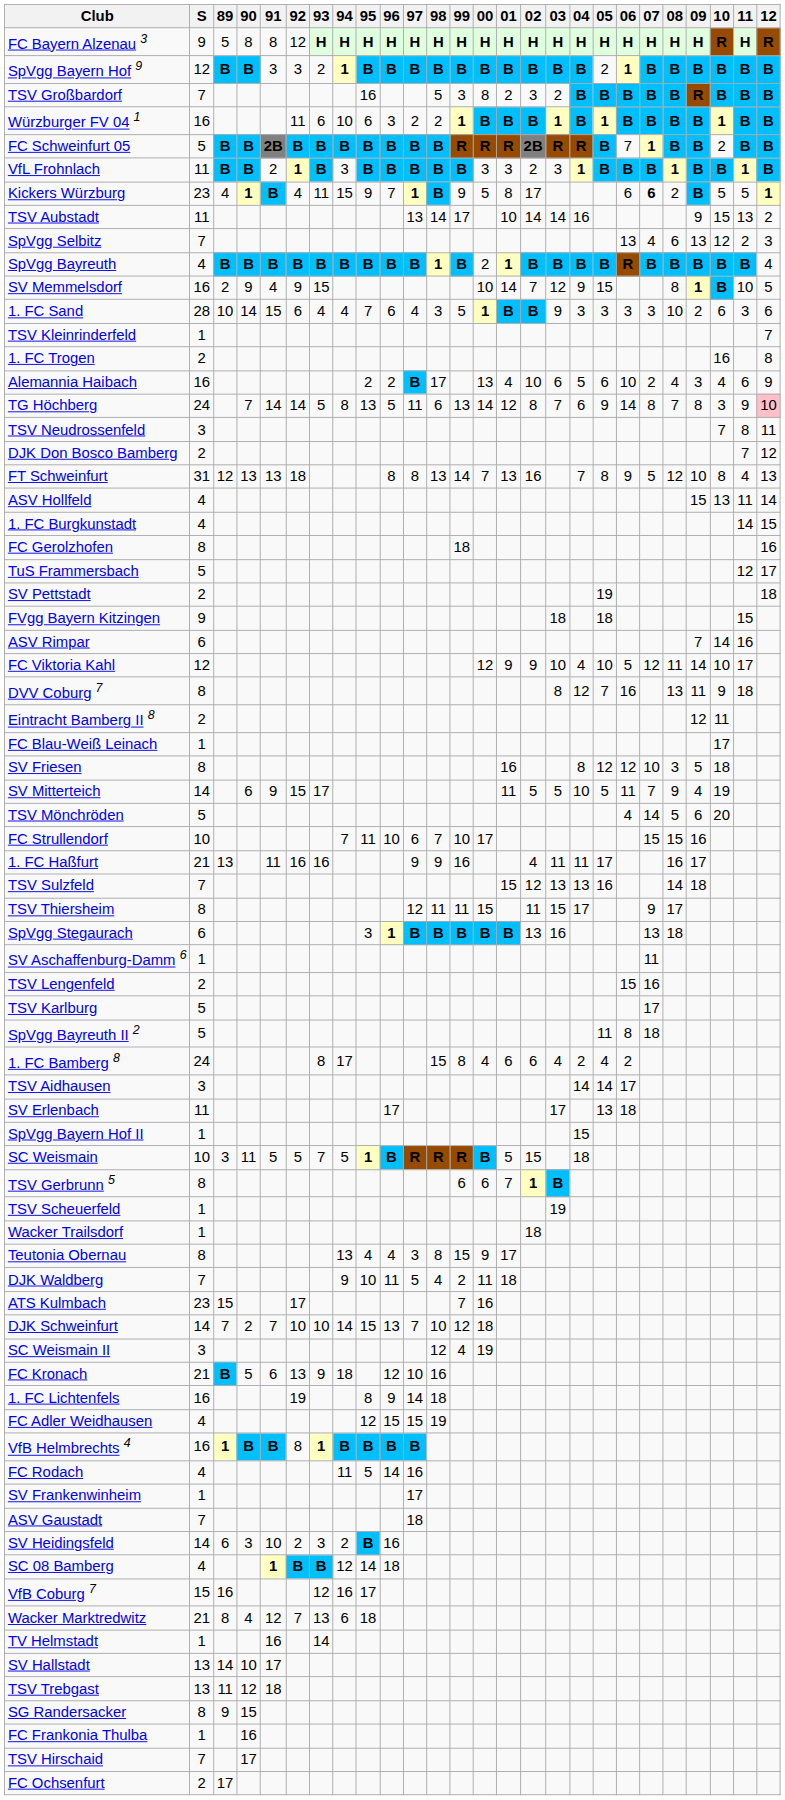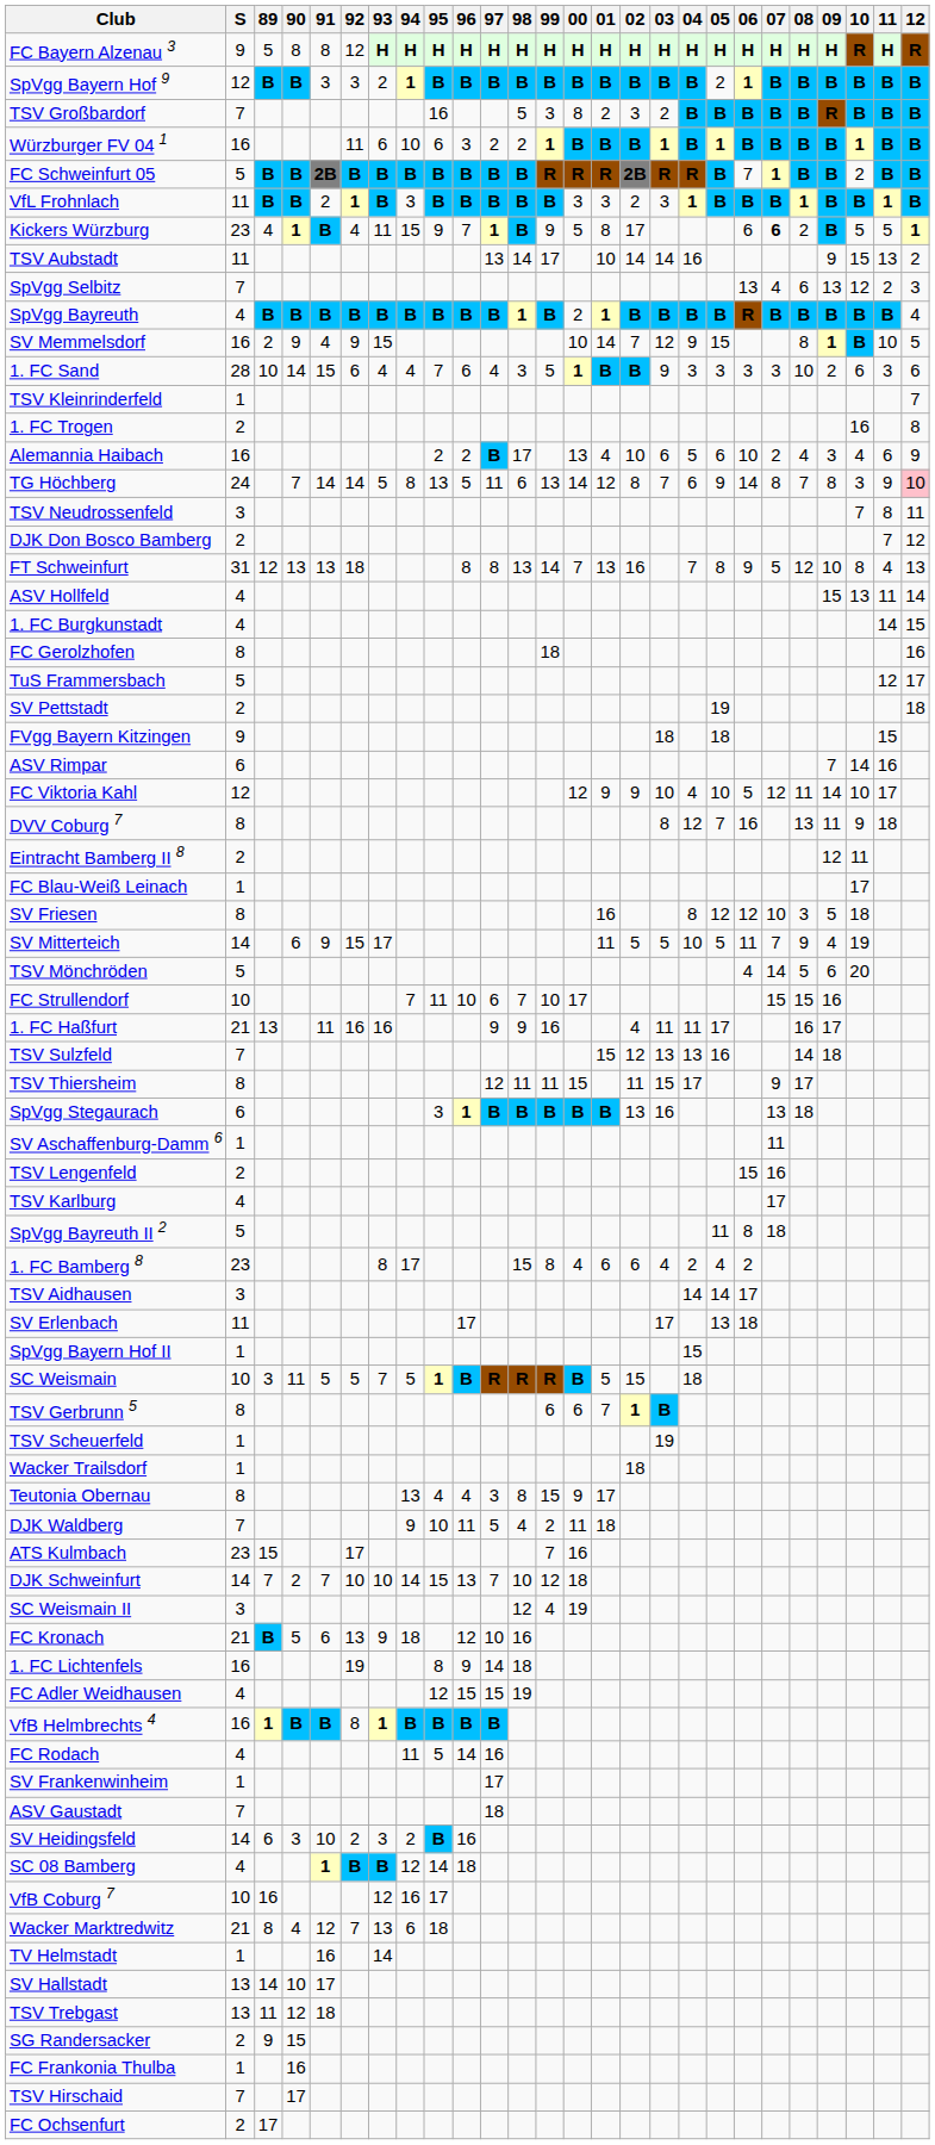TSV Karlburg | S: 5 -> 4
1. FC Bamberg 8 | S: 24 -> 23
VfB Coburg 7 | S: 15 -> 10
SG Randersacker | S: 8 -> 2
